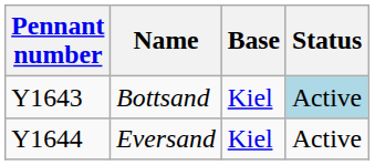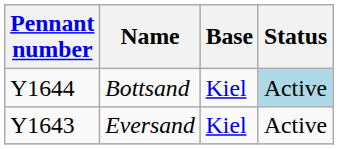Bottsand | Pennant number: Y1643 -> Y1644
Eversand | Pennant number: Y1644 -> Y1643
